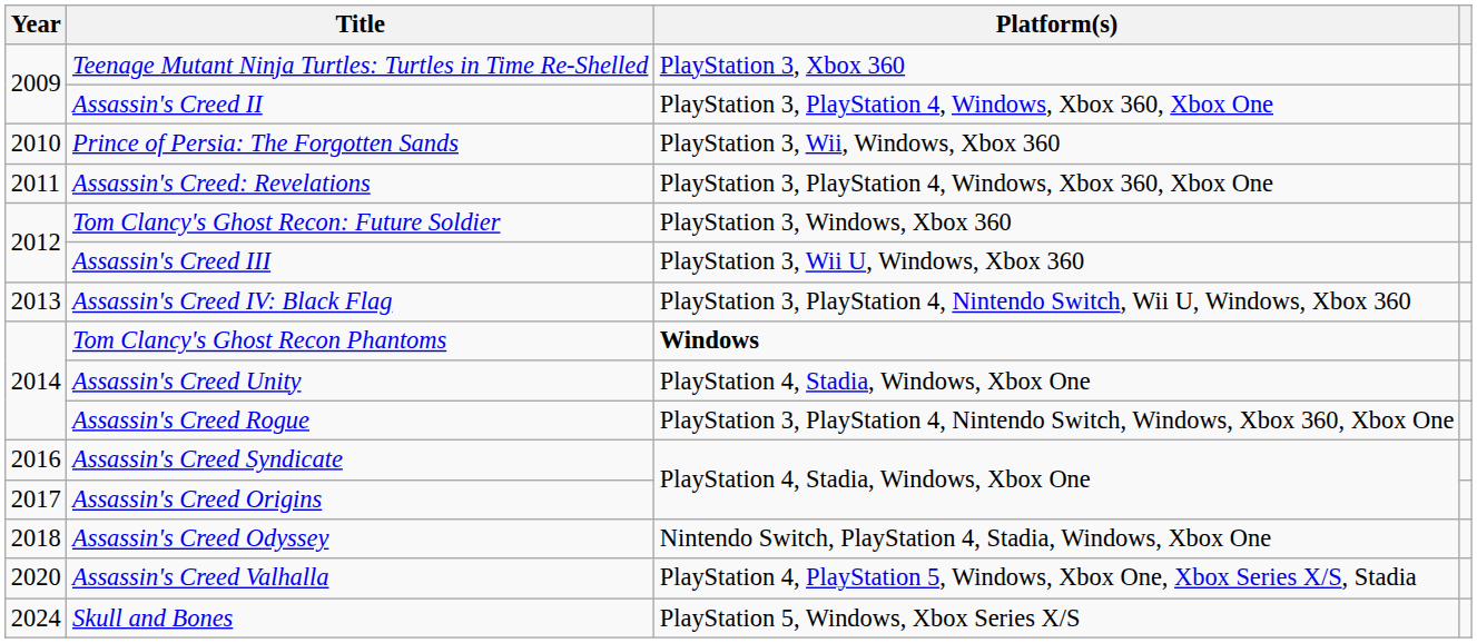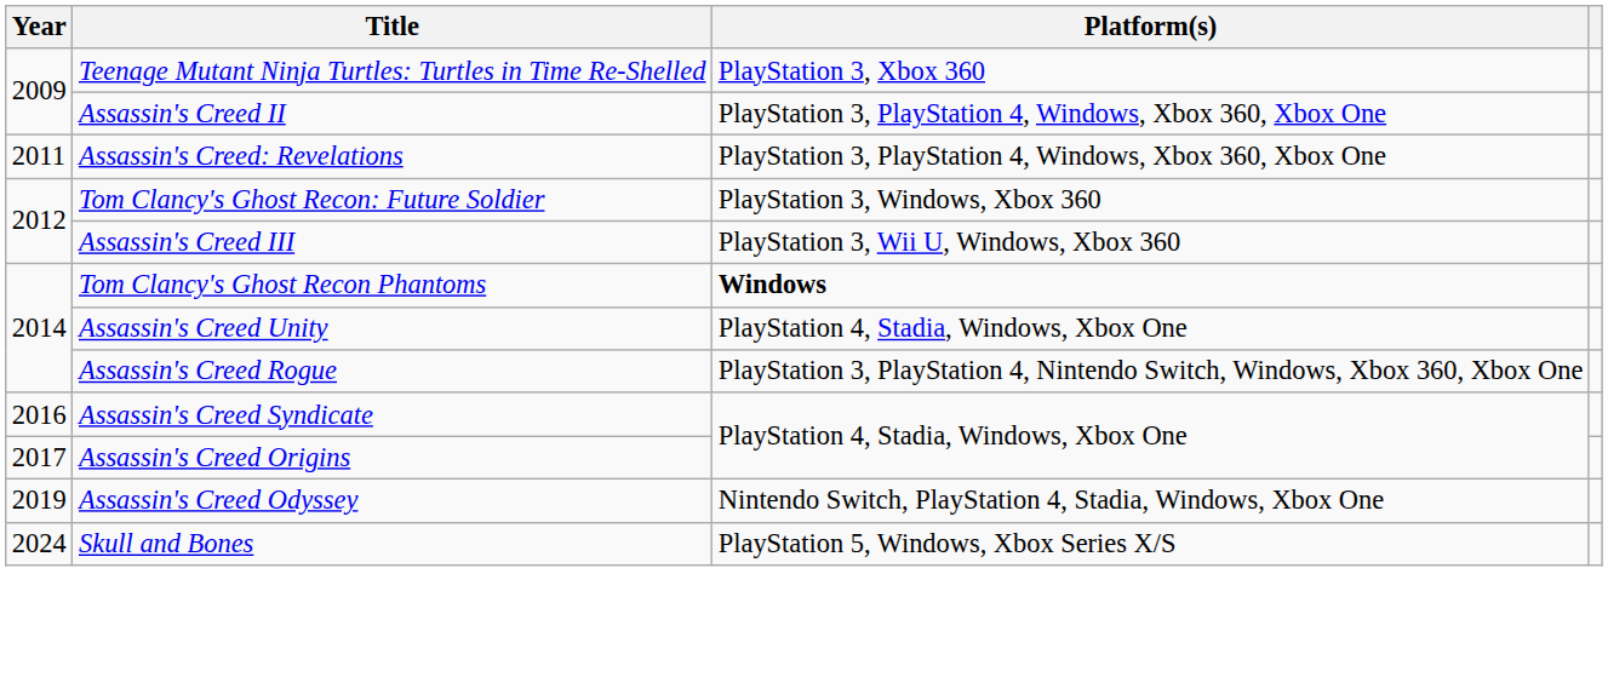- row: 2010 | Prince of Persia: The Forgotten Sands | PlayStation 3, Wii, Windows, Xbox 360
- row: 2013 | Assassin's Creed IV: Black Flag | PlayStation 3, PlayStation 4, Nintendo Switch, Wii U, Windows, Xbox 360
Assassin's Creed Odyssey | Year: 2018 -> 2019
- row: 2020 | Assassin's Creed Valhalla | PlayStation 4, PlayStation 5, Windows, Xbox One, Xbox Series X/S, Stadia
